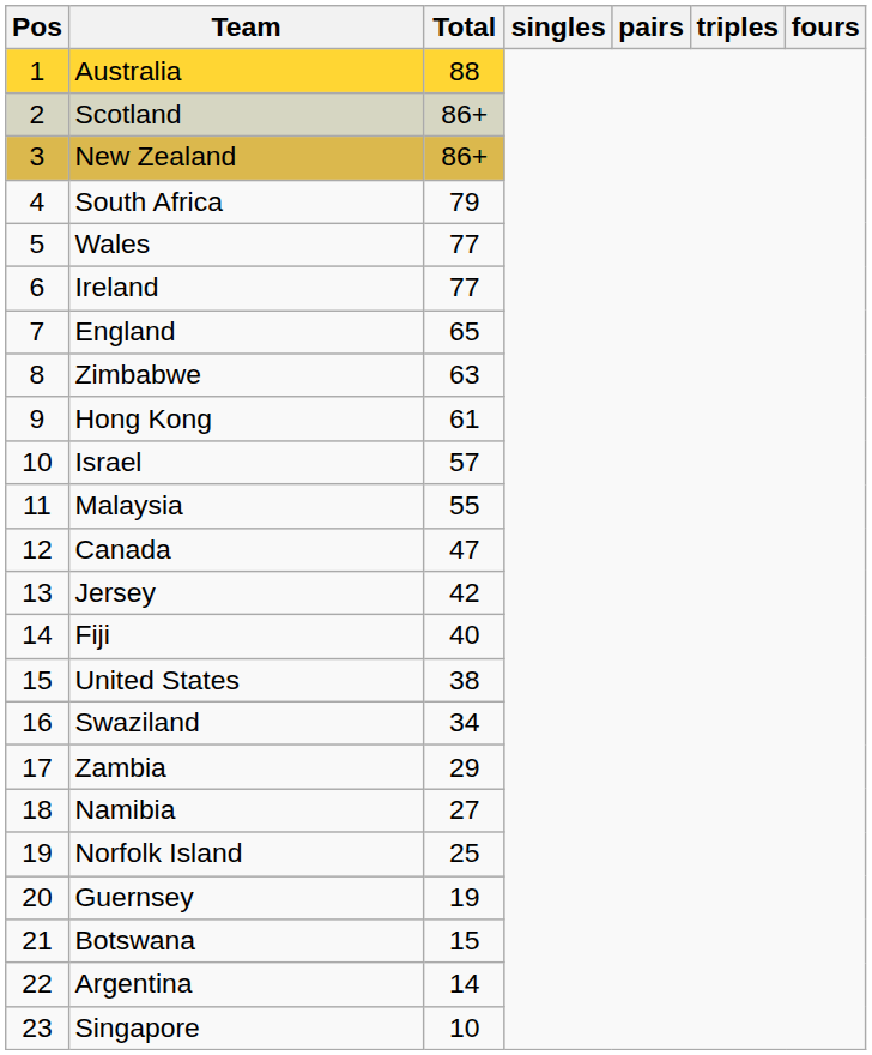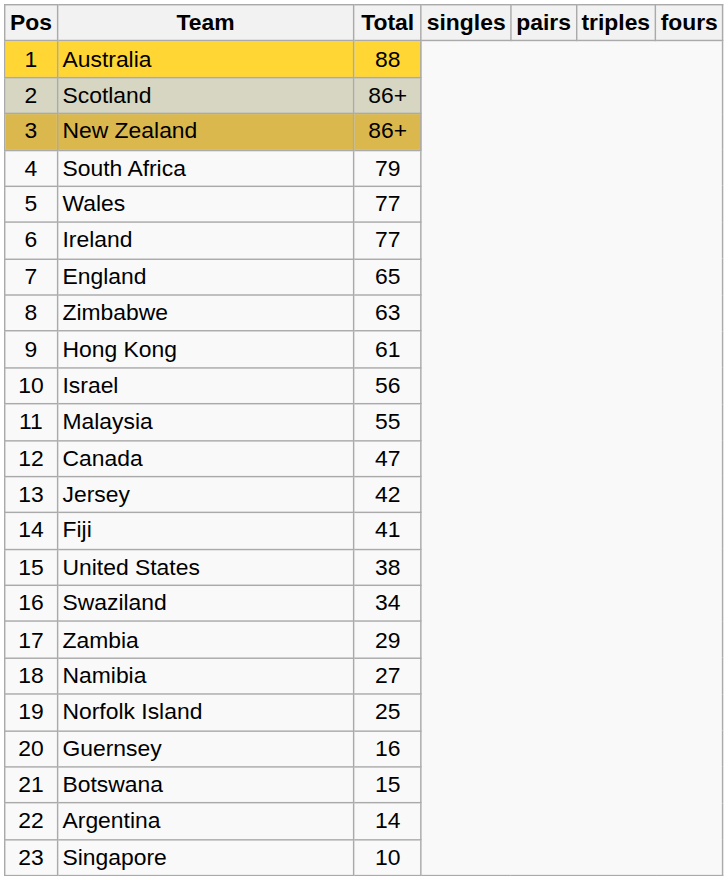Israel | Total: 57 -> 56
Fiji | Total: 40 -> 41
Guernsey | Total: 19 -> 16
